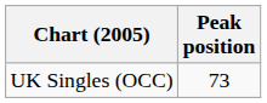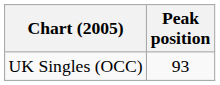UK Singles (OCC) | Peak position: 73 -> 93
